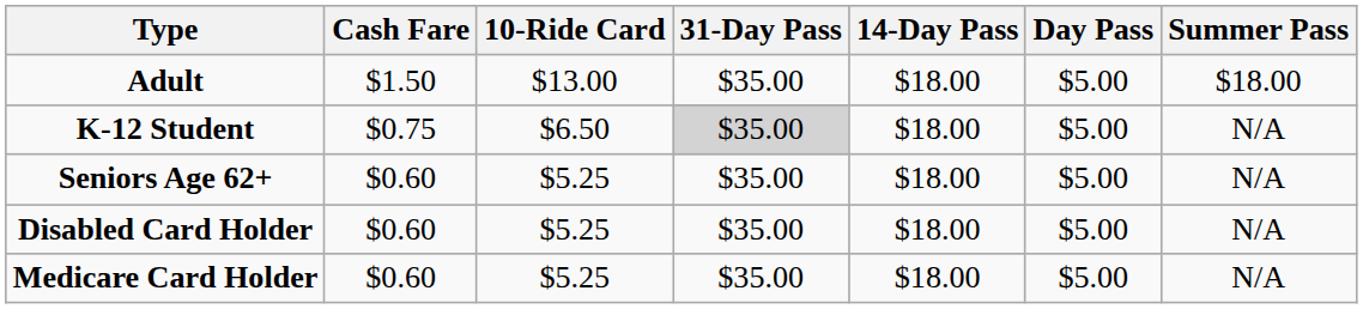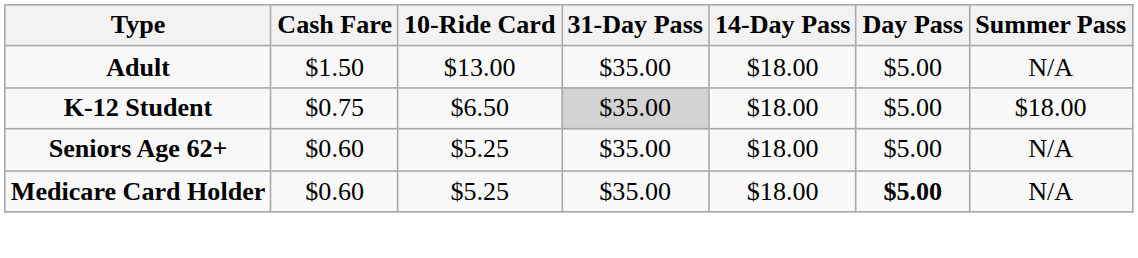Adult | Summer Pass: $18.00 -> N/A
K-12 Student | Summer Pass: N/A -> $18.00
- row: Disabled Card Holder | $0.60 | $5.25 | $35.00 | $18.00 | $5.00 | N/A
Medicare Card Holder | Day Pass: normal -> bold
